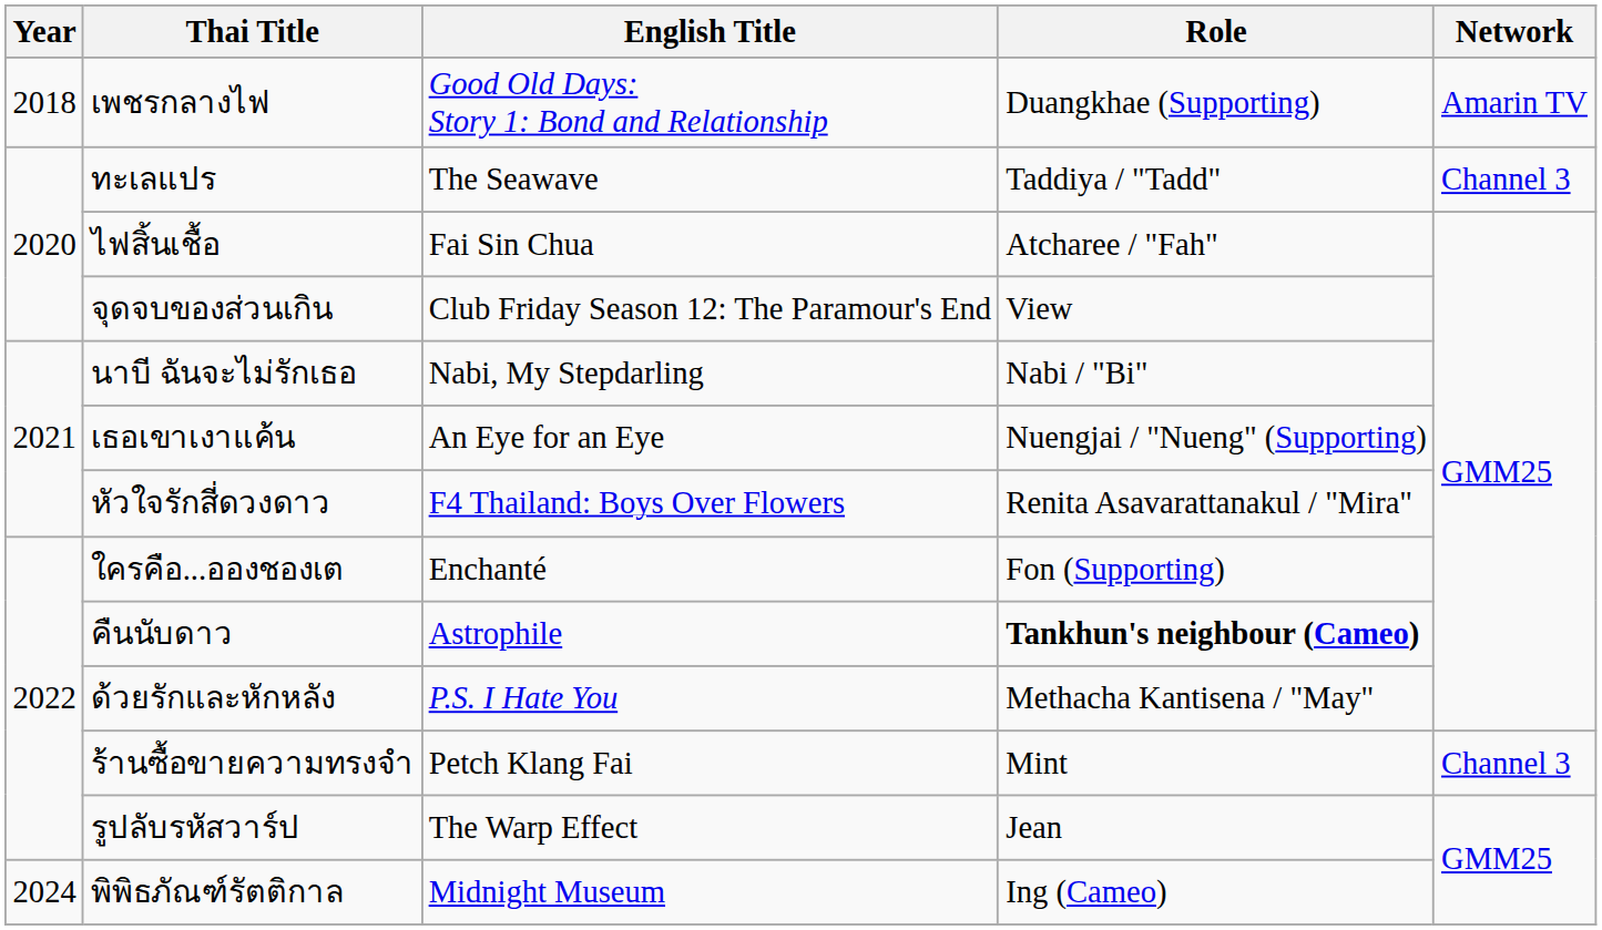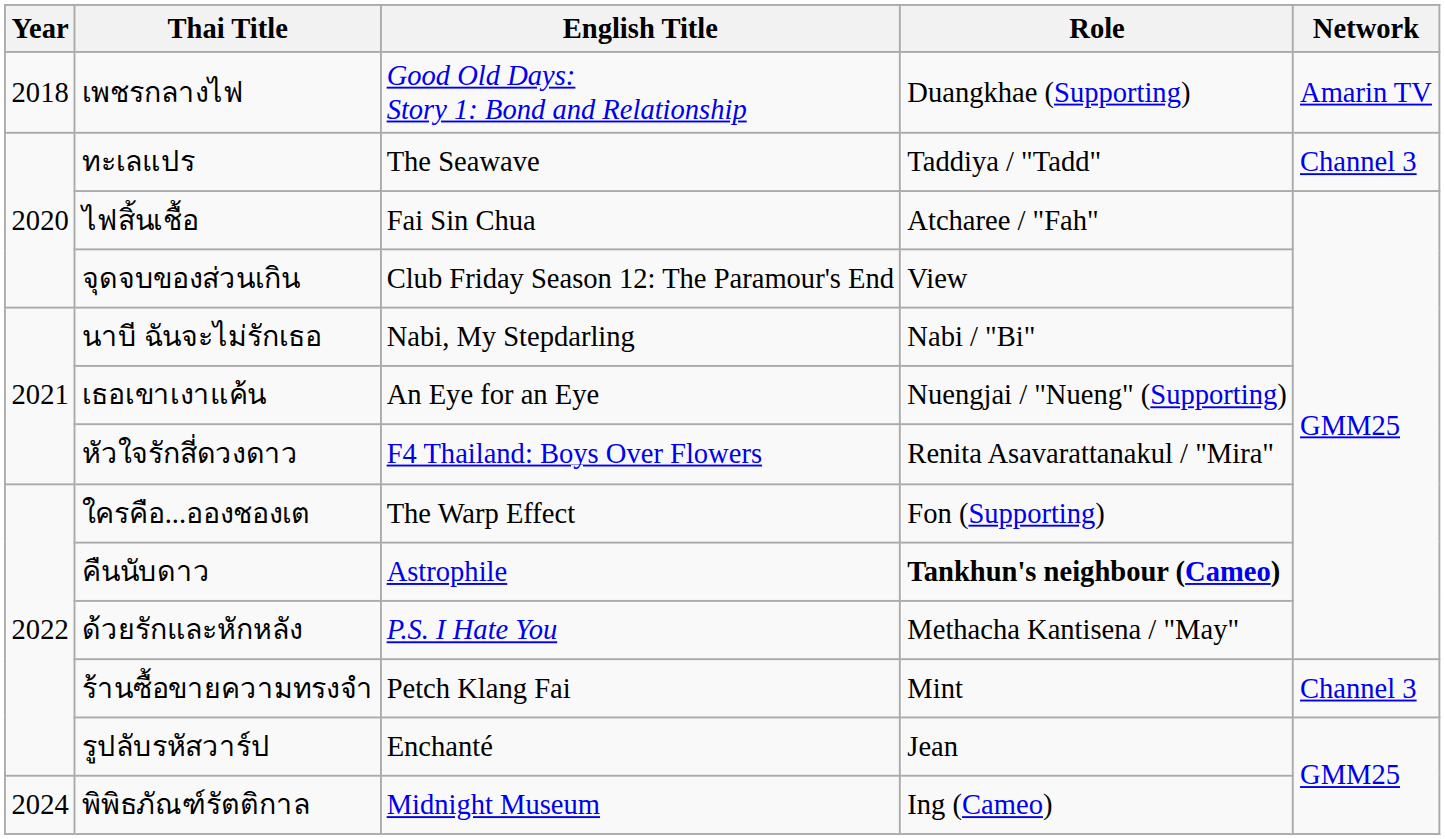ใครคือ...อองชองเต | English Title: Enchanté -> The Warp Effect
รูปลับรหัสวาร์ป | English Title: The Warp Effect -> Enchanté
